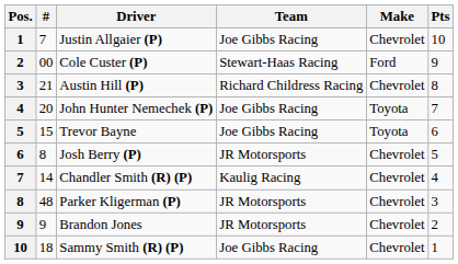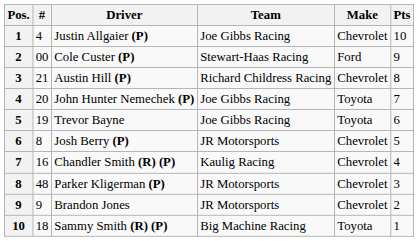Justin Allgaier (P) | #: 7 -> 4
Trevor Bayne | #: 15 -> 19
Chandler Smith (R) (P) | #: 14 -> 16
Sammy Smith (R) (P) | Team: Joe Gibbs Racing -> Big Machine Racing
Sammy Smith (R) (P) | Make: Chevrolet -> Toyota
